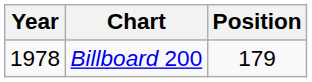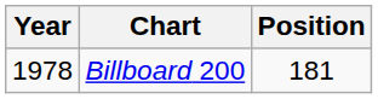Billboard 200 | Position: 179 -> 181
